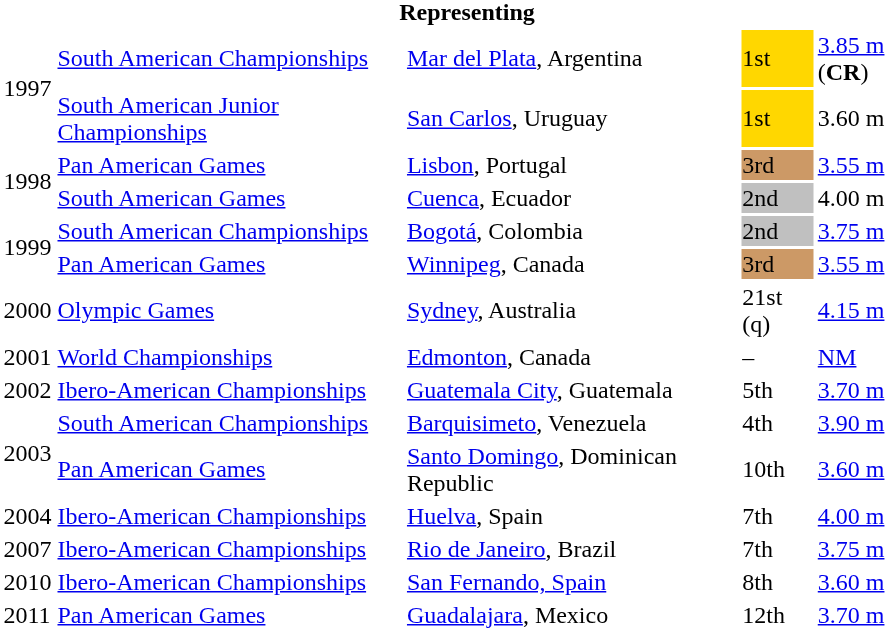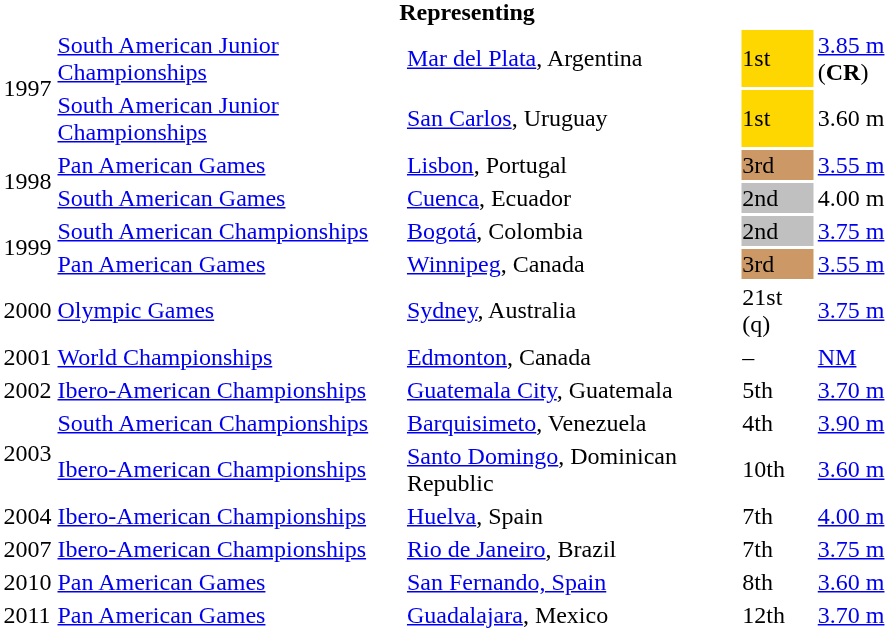Mar del Plata, Argentina | column 2: South American Championships -> South American Junior Championships
Sydney, Australia | column 5: 4.15 m -> 3.75 m
Santo Domingo, Dominican Republic | column 2: Pan American Games -> Ibero-American Championships
San Fernando, Spain | column 2: Ibero-American Championships -> Pan American Games
